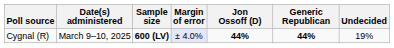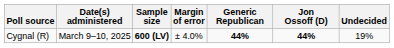columns swapped: Jon Ossoff (D) <-> Generic Republican
Cygnal (R) | Margin of error: lavender background -> no background
